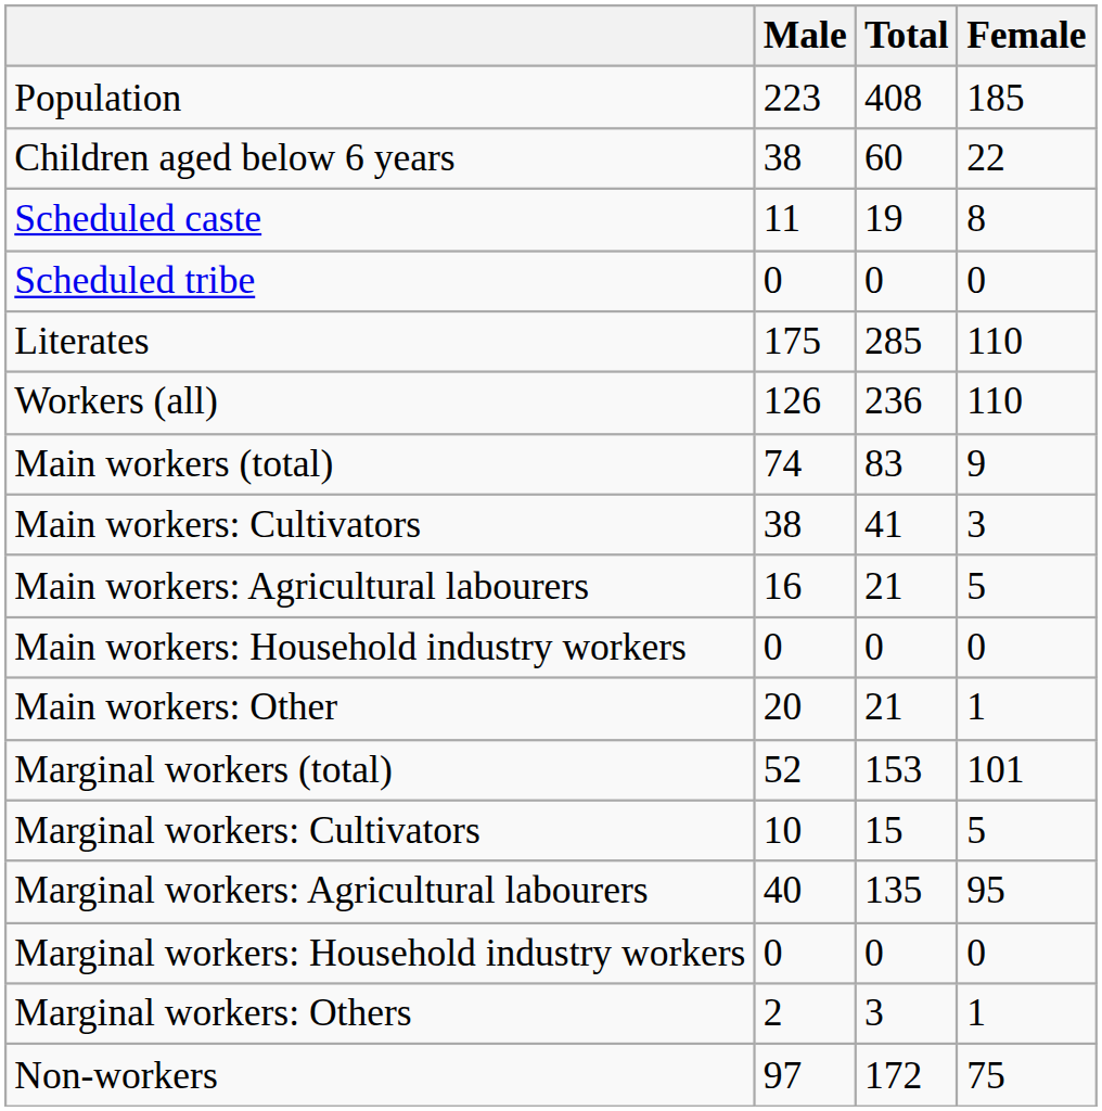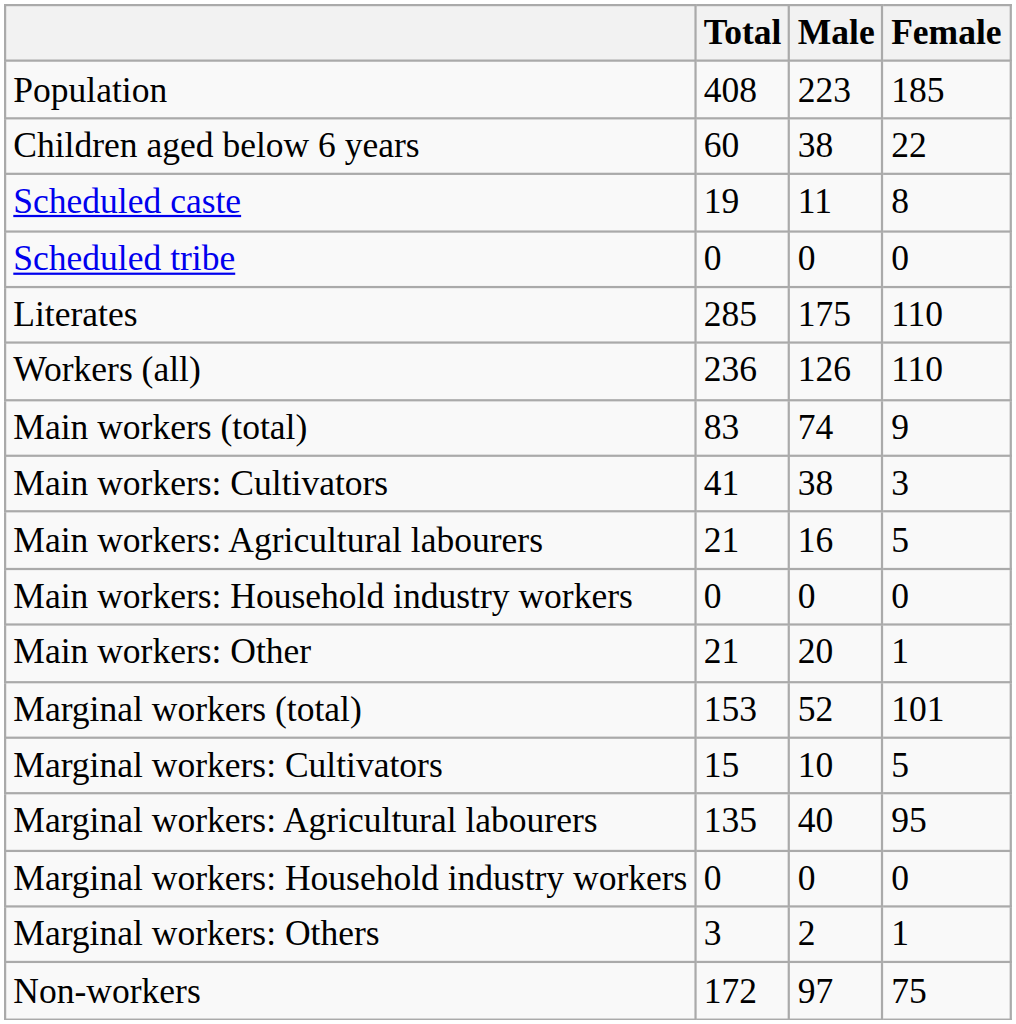columns swapped: Total <-> Male
